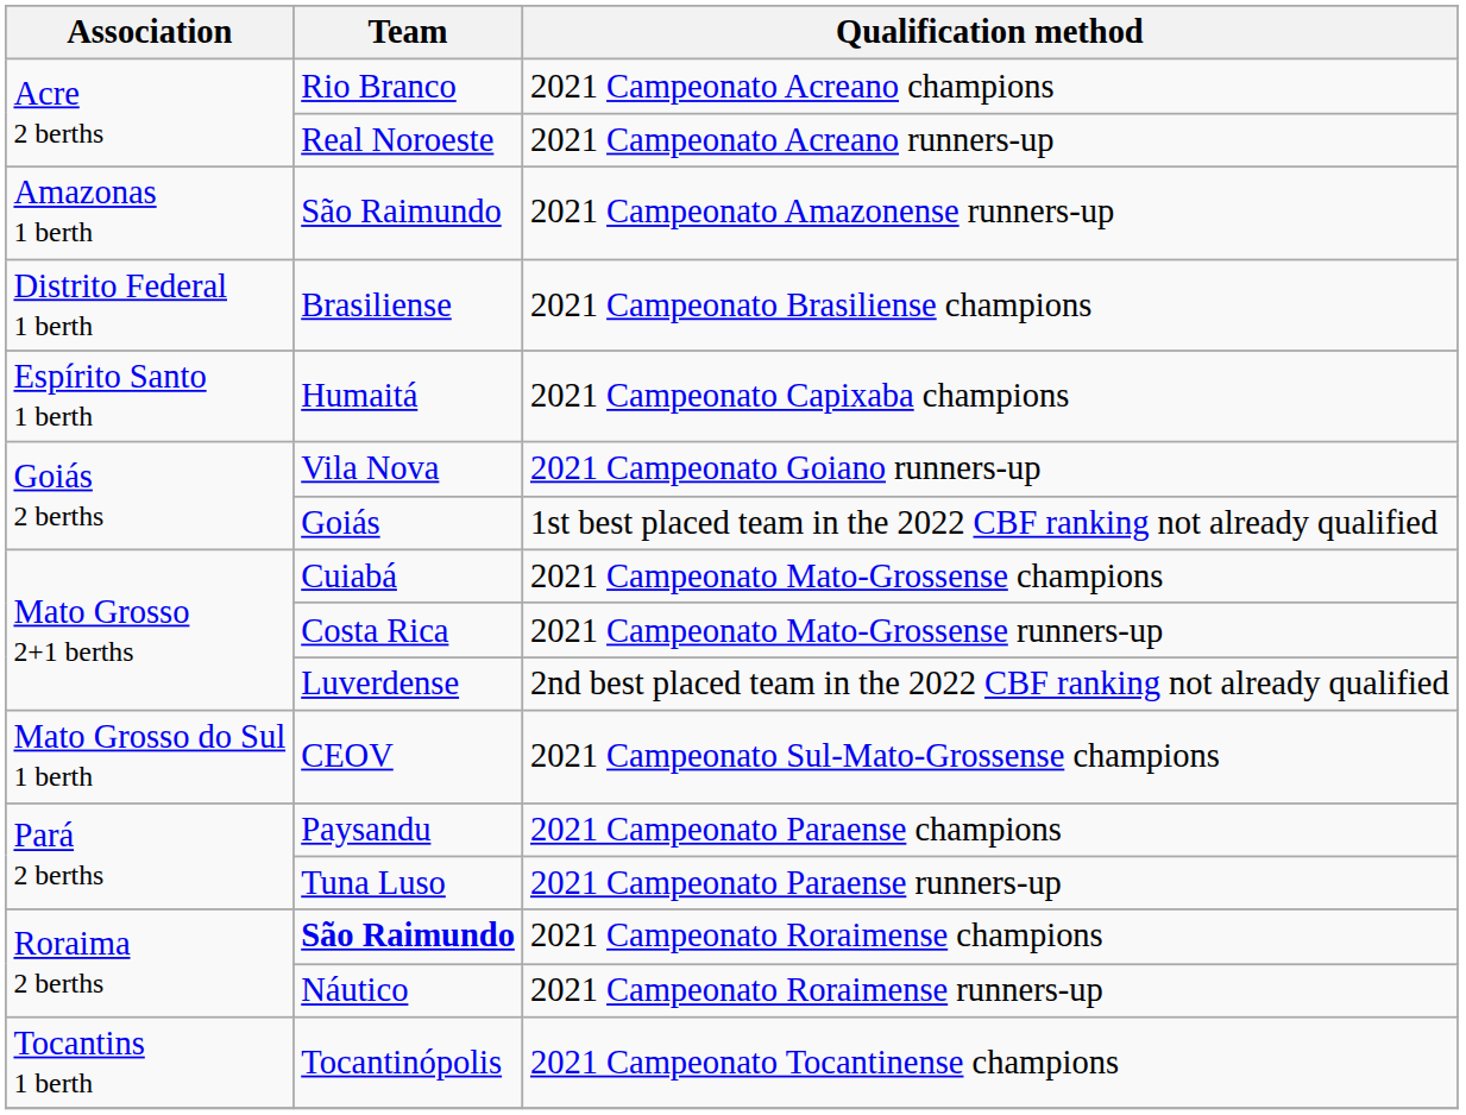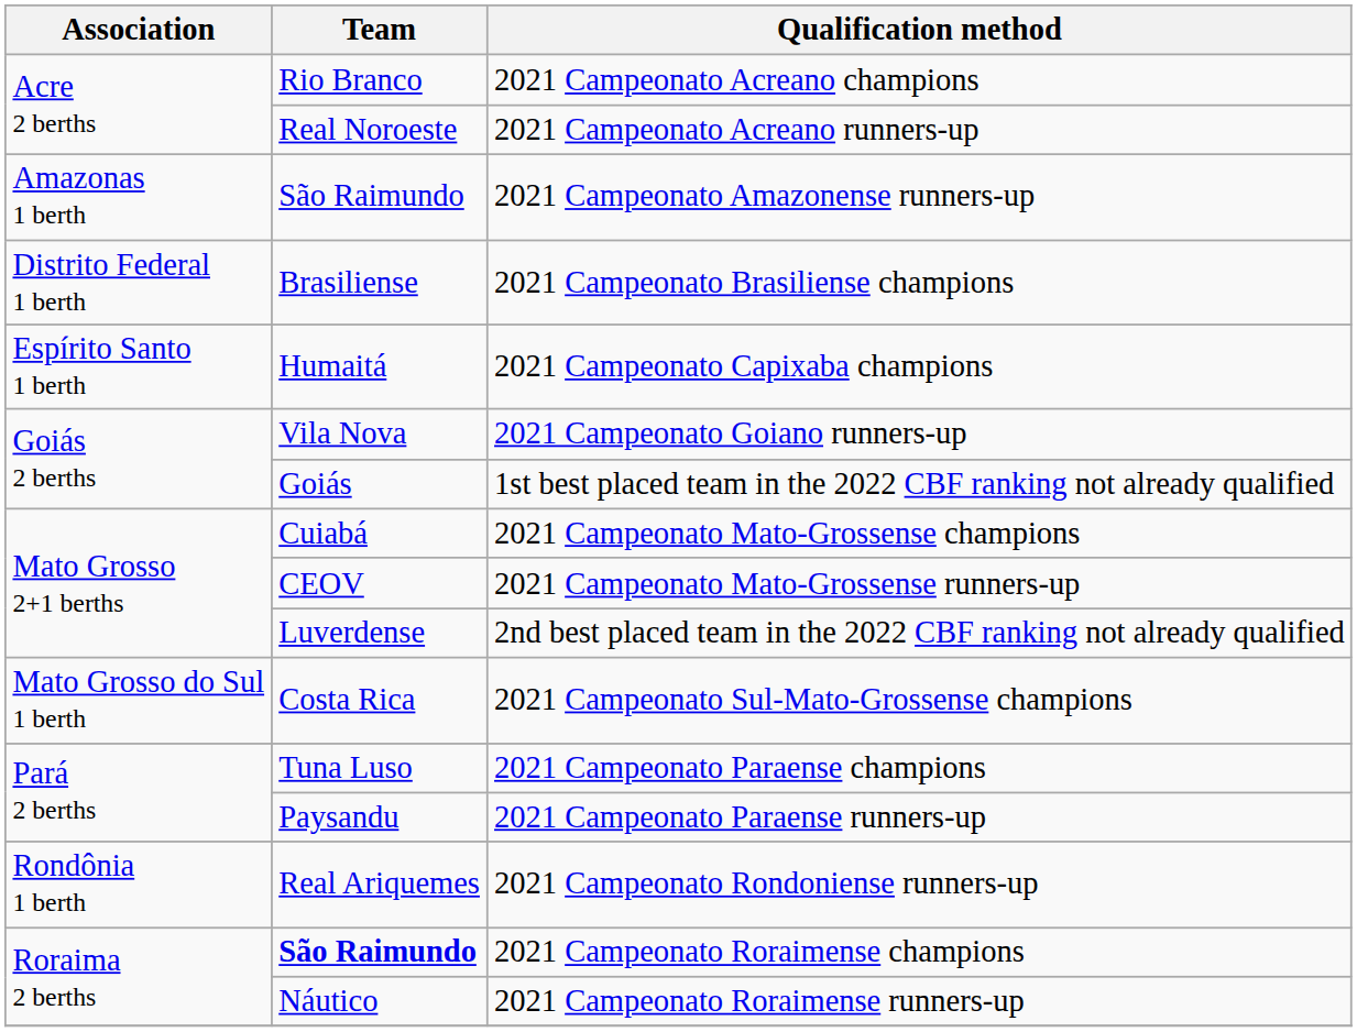2021 Campeonato Mato-Grossense runners-up | Team: Costa Rica -> CEOV
2021 Campeonato Sul-Mato-Grossense champions | Team: CEOV -> Costa Rica
2021 Campeonato Paraense champions | Team: Paysandu -> Tuna Luso
2021 Campeonato Paraense runners-up | Team: Tuna Luso -> Paysandu
+ row: Rondônia 1 berth | Real Ariquemes | 2021 Campeonato Rondoniense runners-up
- row: Tocantins 1 berth | Tocantinópolis | 2021 Campeonato Tocantinense champions
